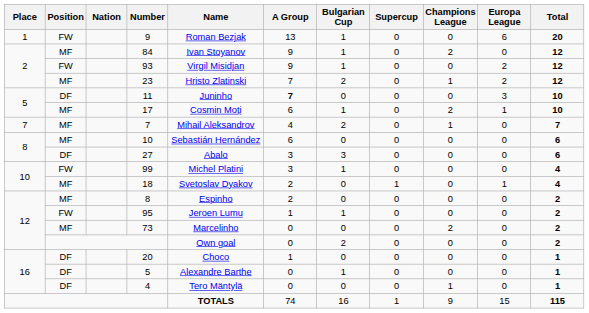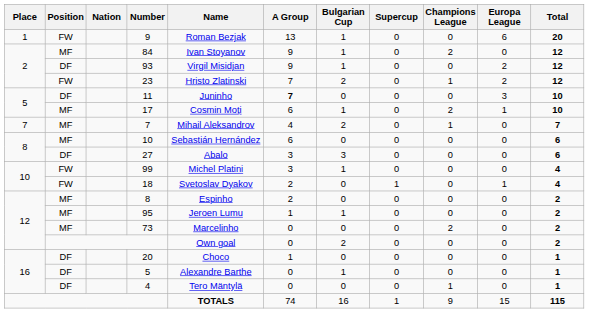93 | Position: FW -> DF
23 | Position: MF -> FW
18 | Position: MF -> FW
95 | Position: FW -> MF
